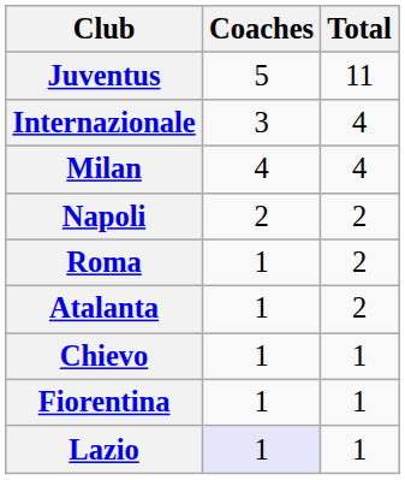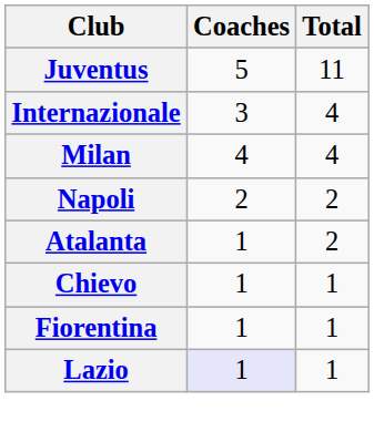- row: Roma | 1 | 2
